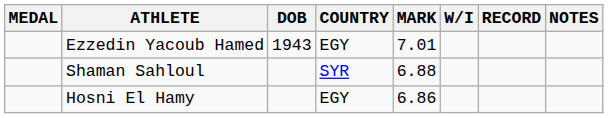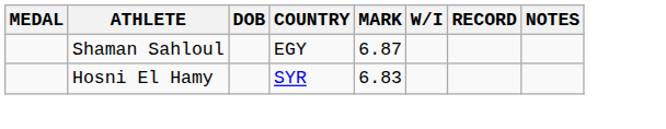- row: Ezzedin Yacoub Hamed | 1943 | EGY | 7.01
Shaman Sahloul | COUNTRY: SYR -> EGY
Shaman Sahloul | MARK: 6.88 -> 6.87
Hosni El Hamy | COUNTRY: EGY -> SYR
Hosni El Hamy | MARK: 6.86 -> 6.83
